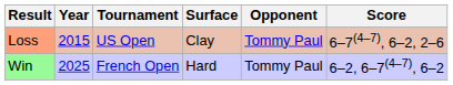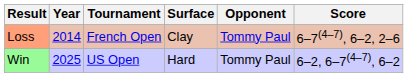Loss | Year: 2015 -> 2014
Loss | Tournament: US Open -> French Open
Win | Tournament: French Open -> US Open
